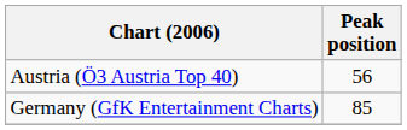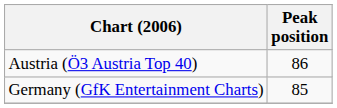Austria (Ö3 Austria Top 40) | Peak position: 56 -> 86
